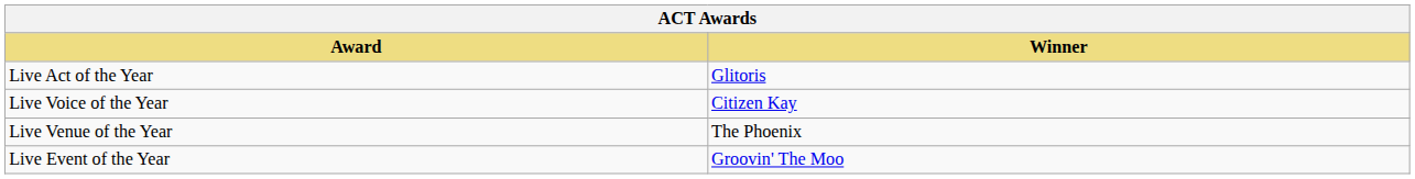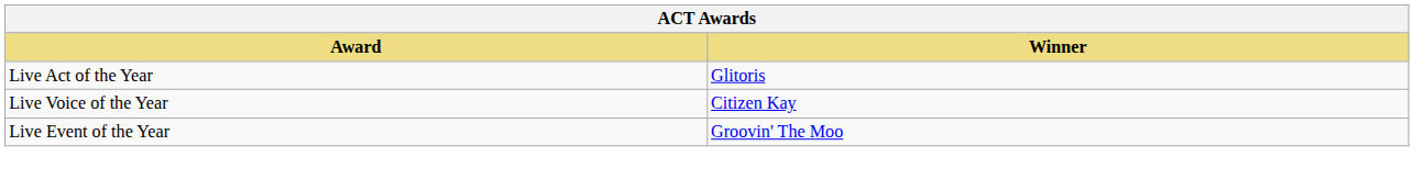- row: Live Venue of the Year | The Phoenix
